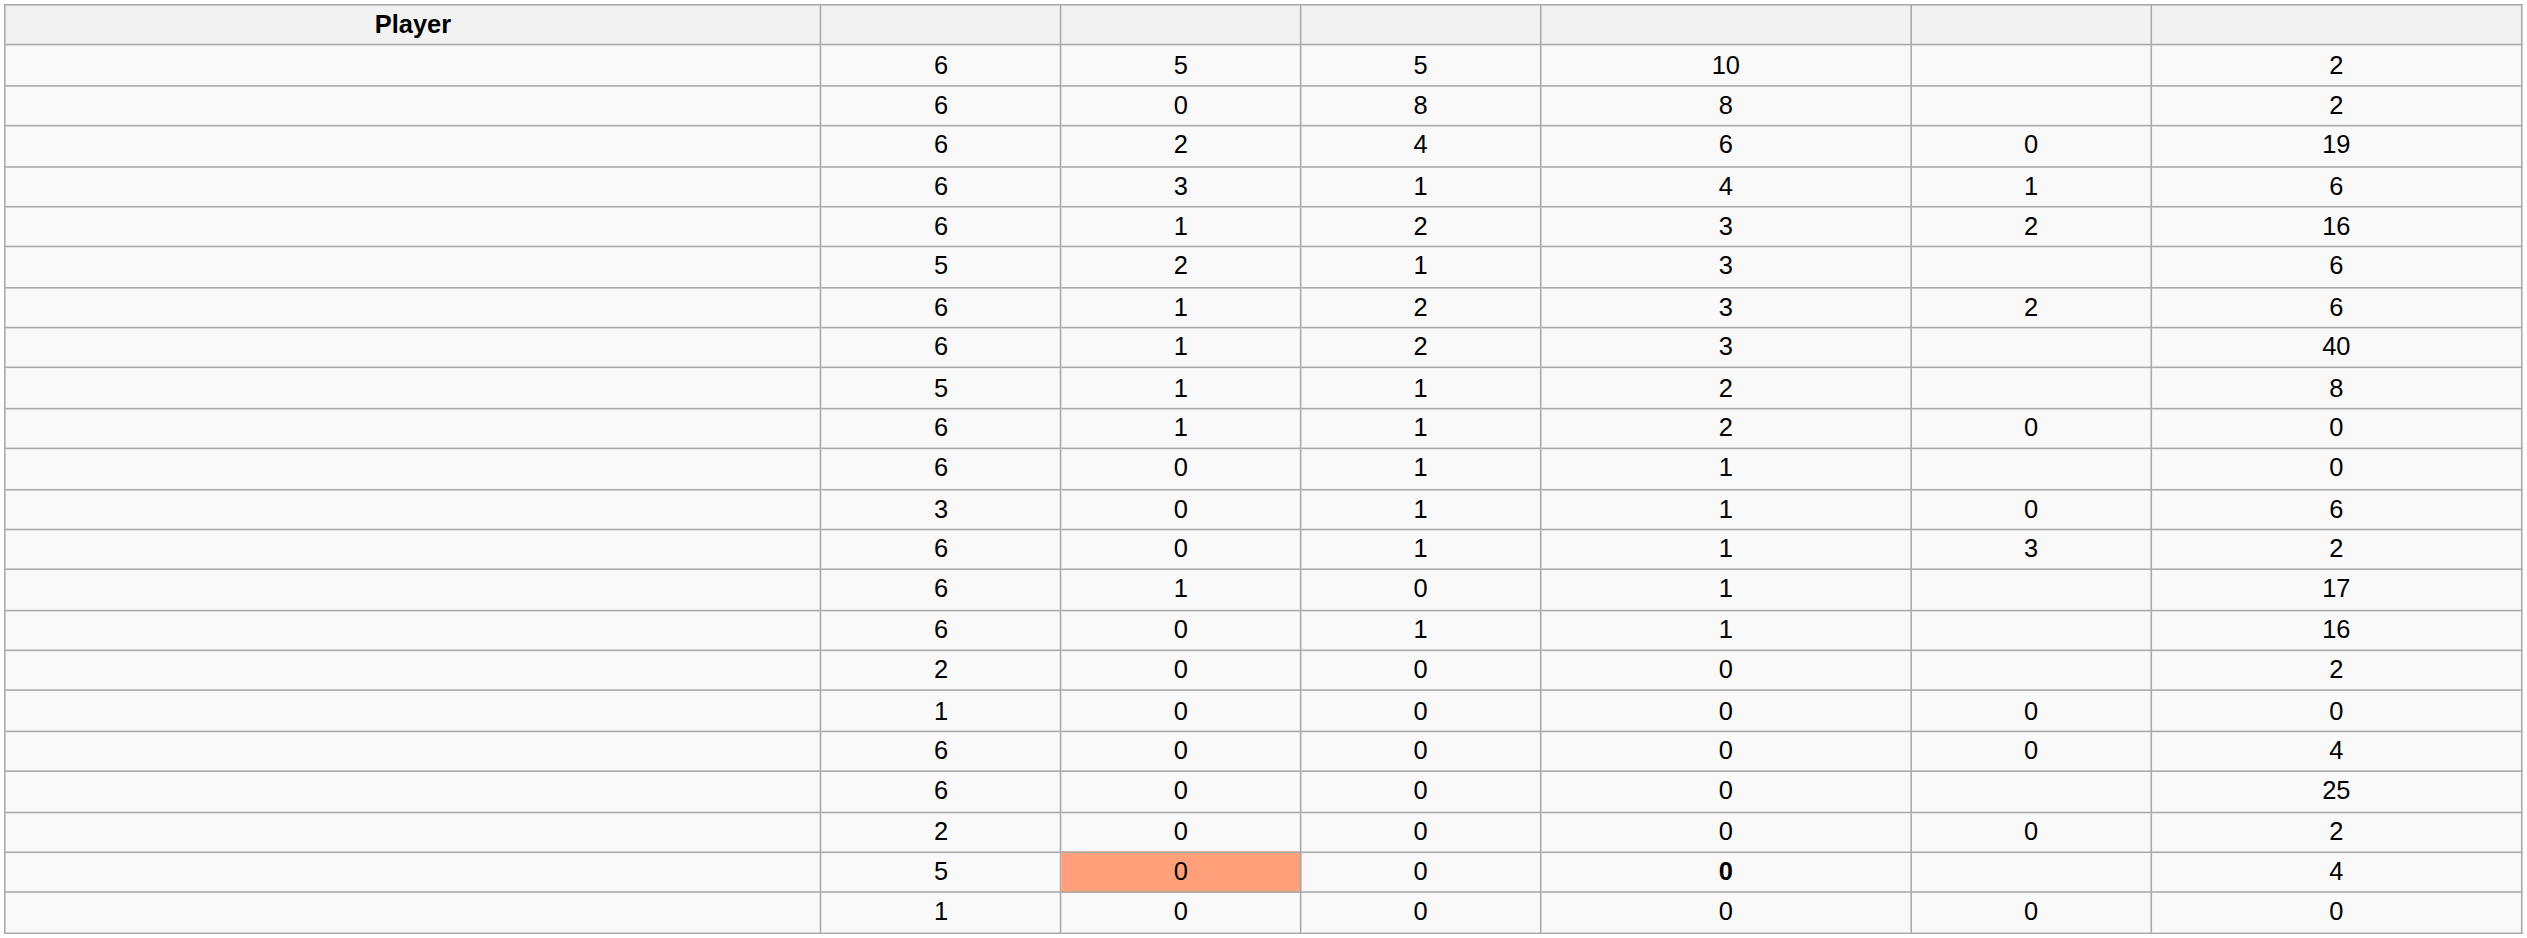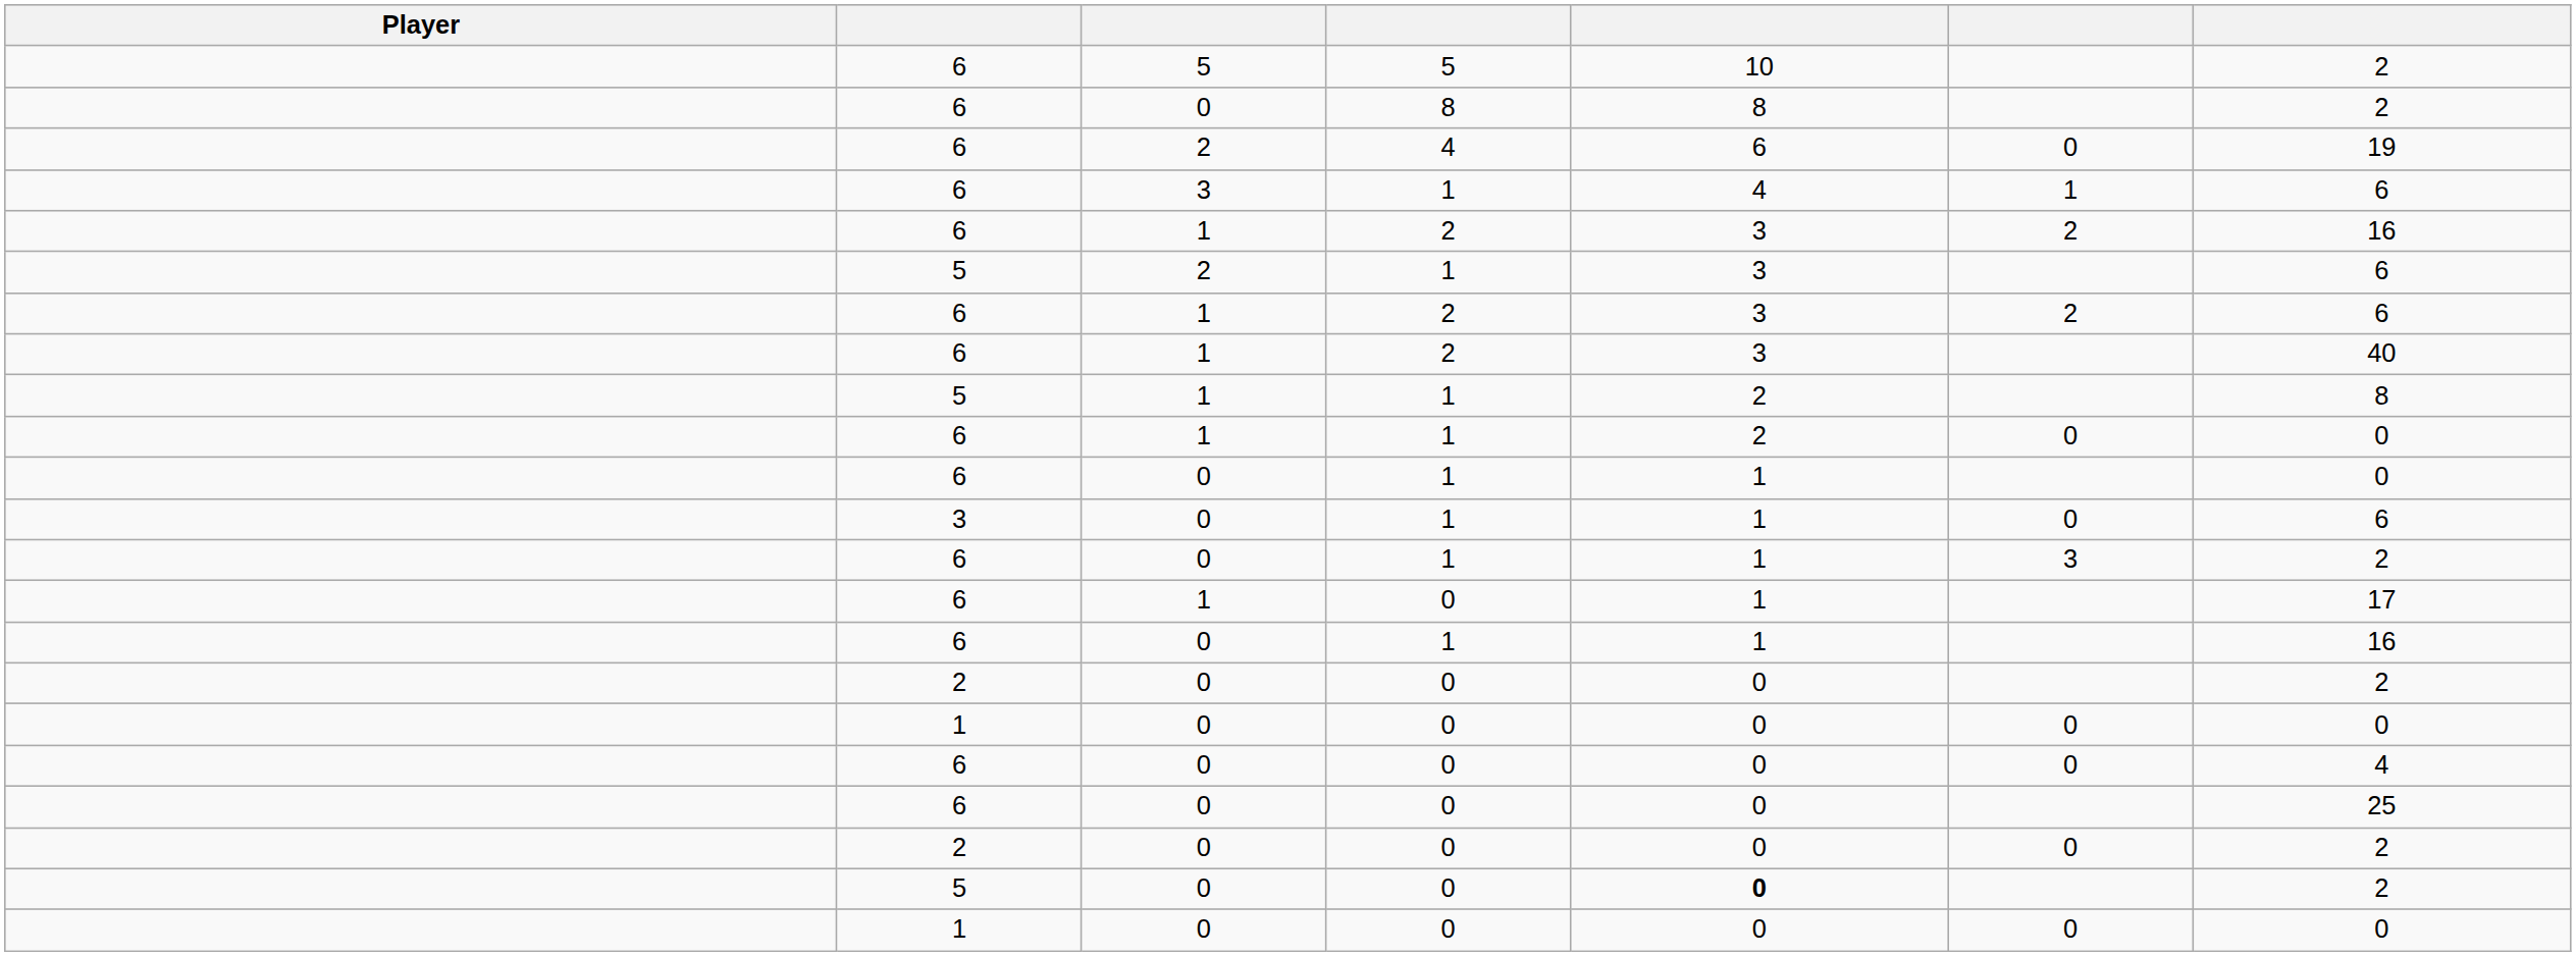5 / 0 | column 3: lightsalmon background -> no background
5 / 0 | column 7: 4 -> 2
